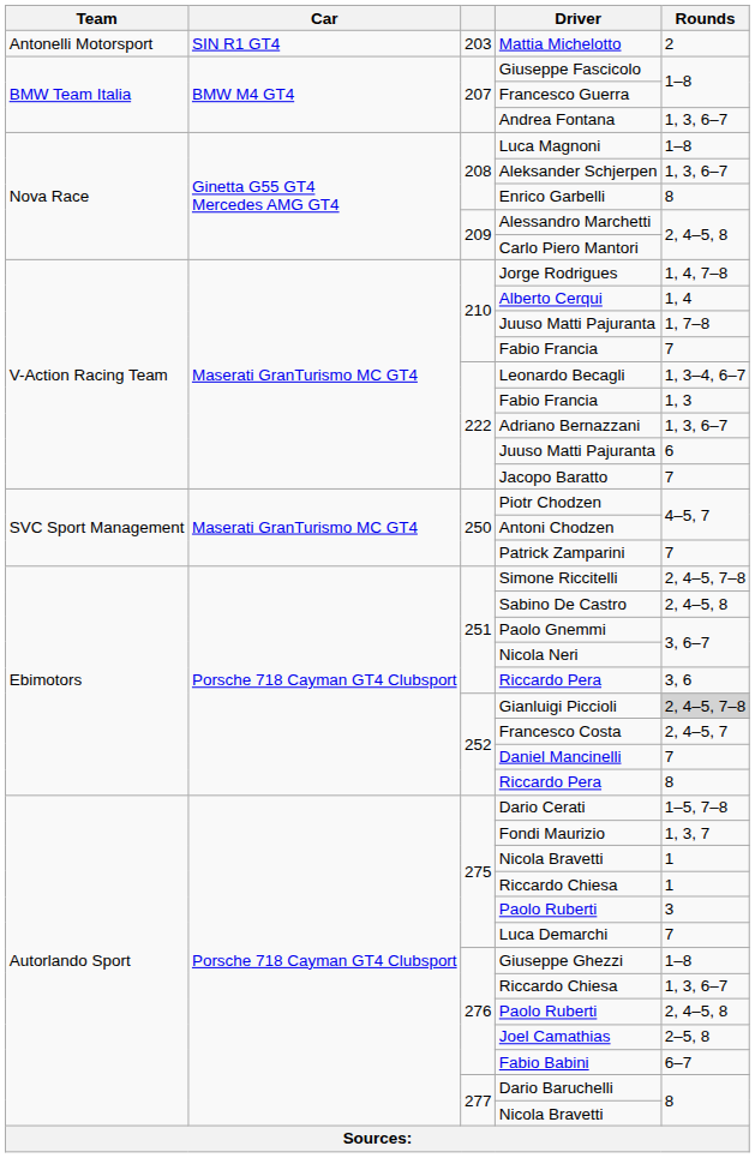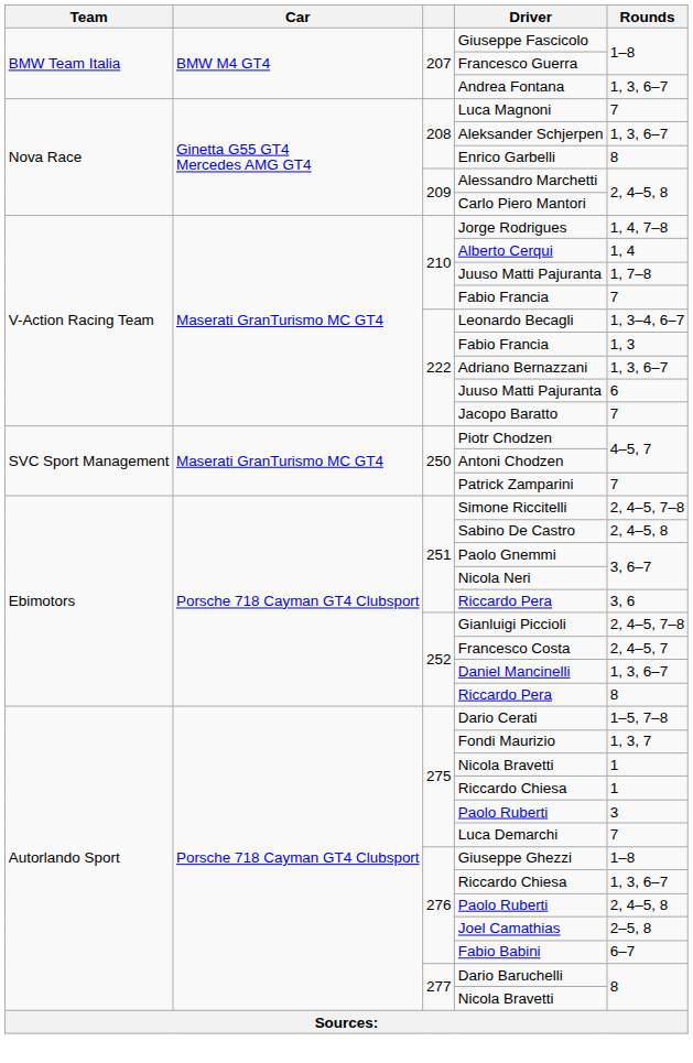- row: Antonelli Motorsport | SIN R1 GT4 | 203 | Mattia Michelotto | 2
Luca Magnoni | Rounds: 1–8 -> 7
Gianluigi Piccioli | Rounds: lightgrey background -> no background
Daniel Mancinelli | Rounds: 7 -> 1, 3, 6–7
